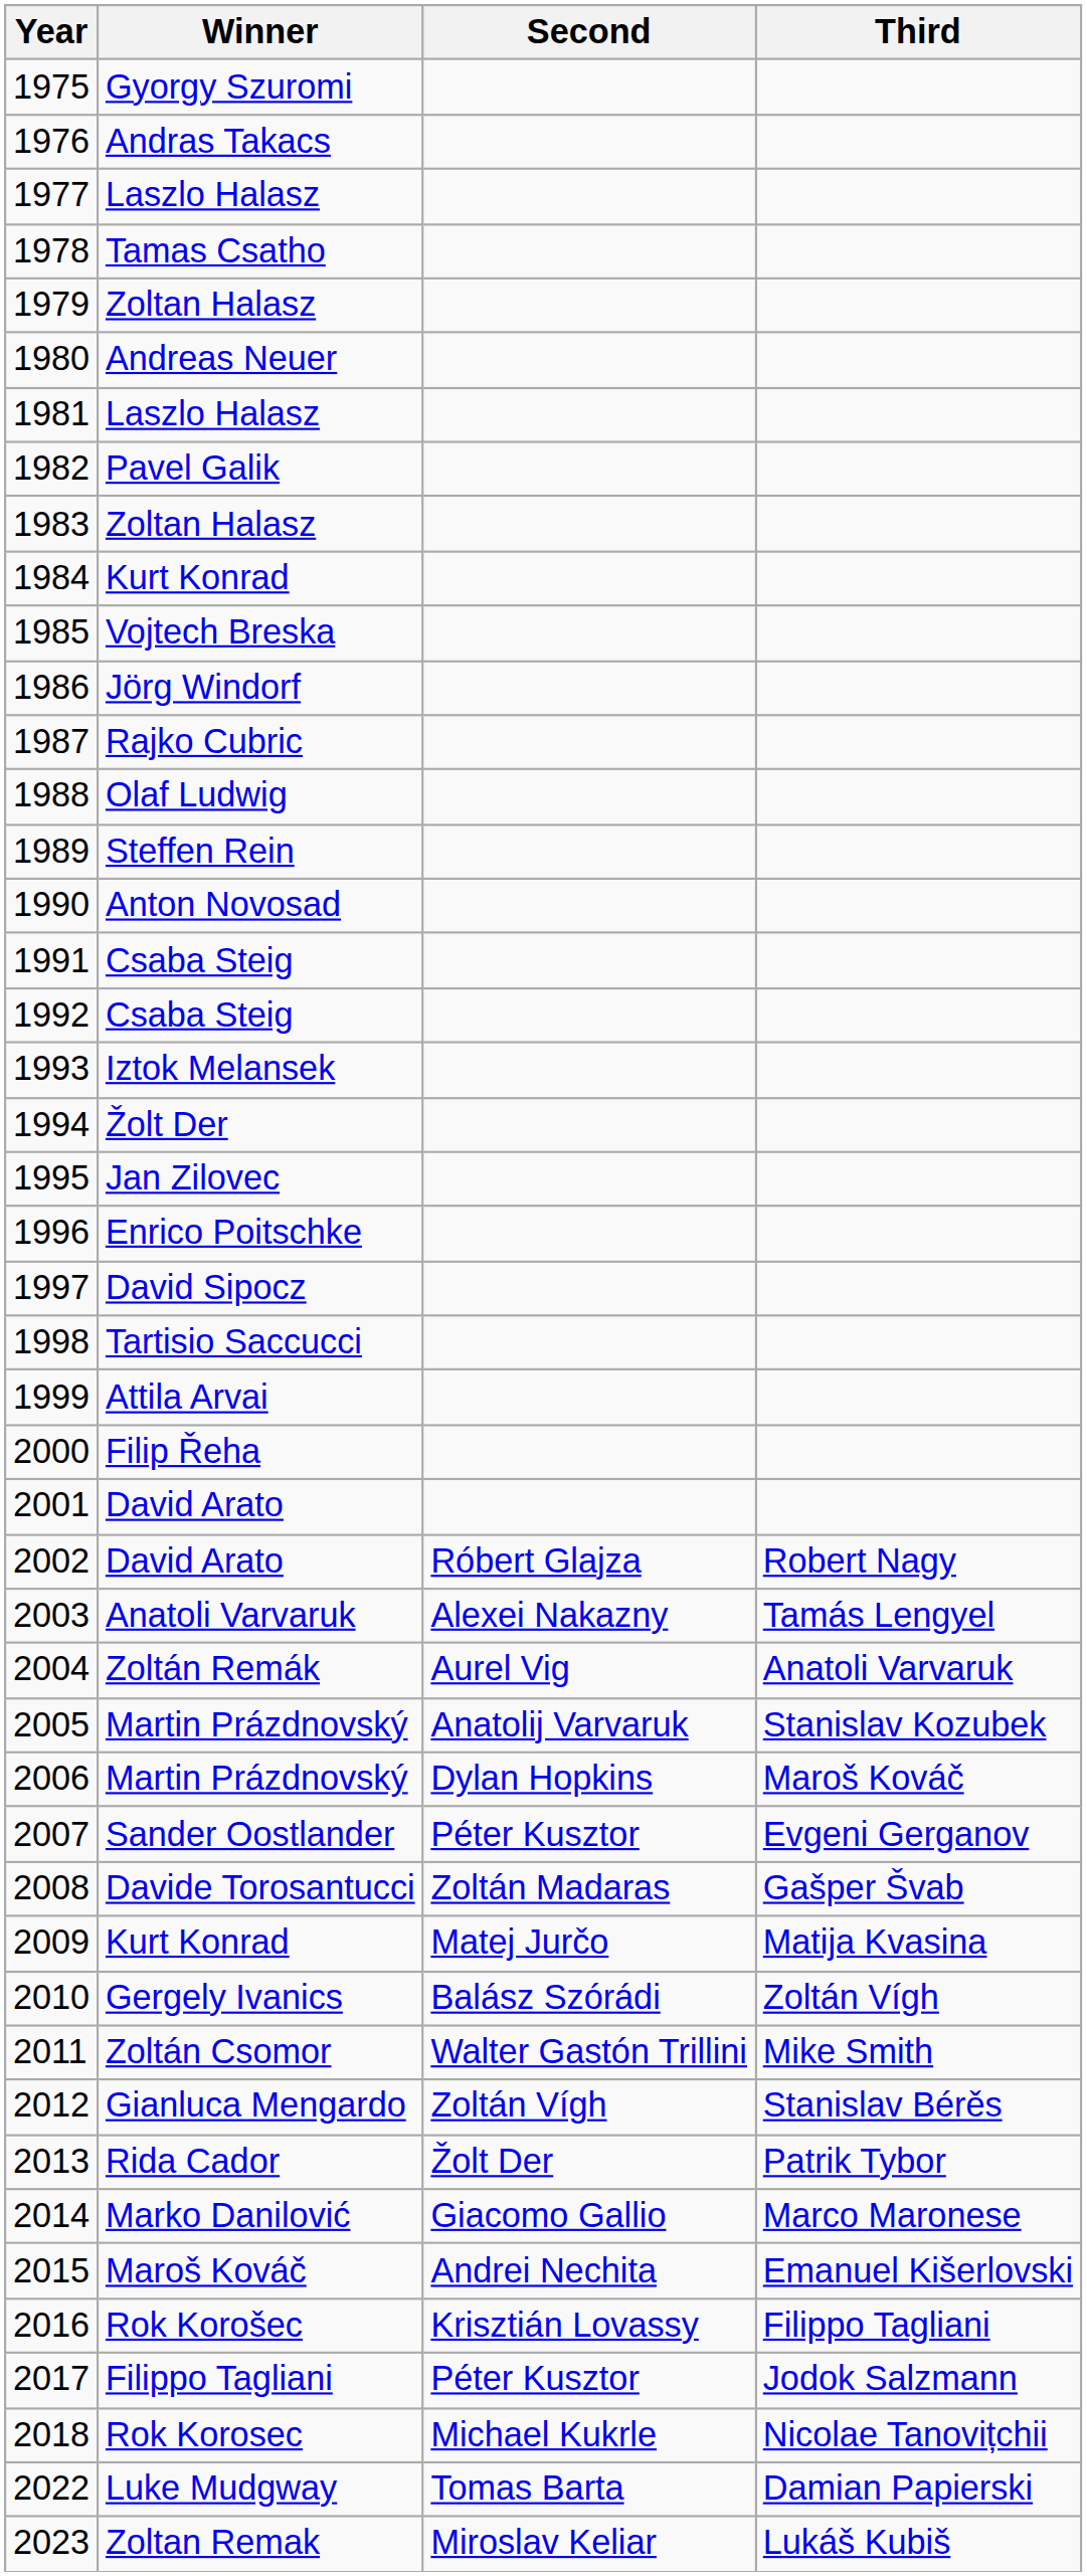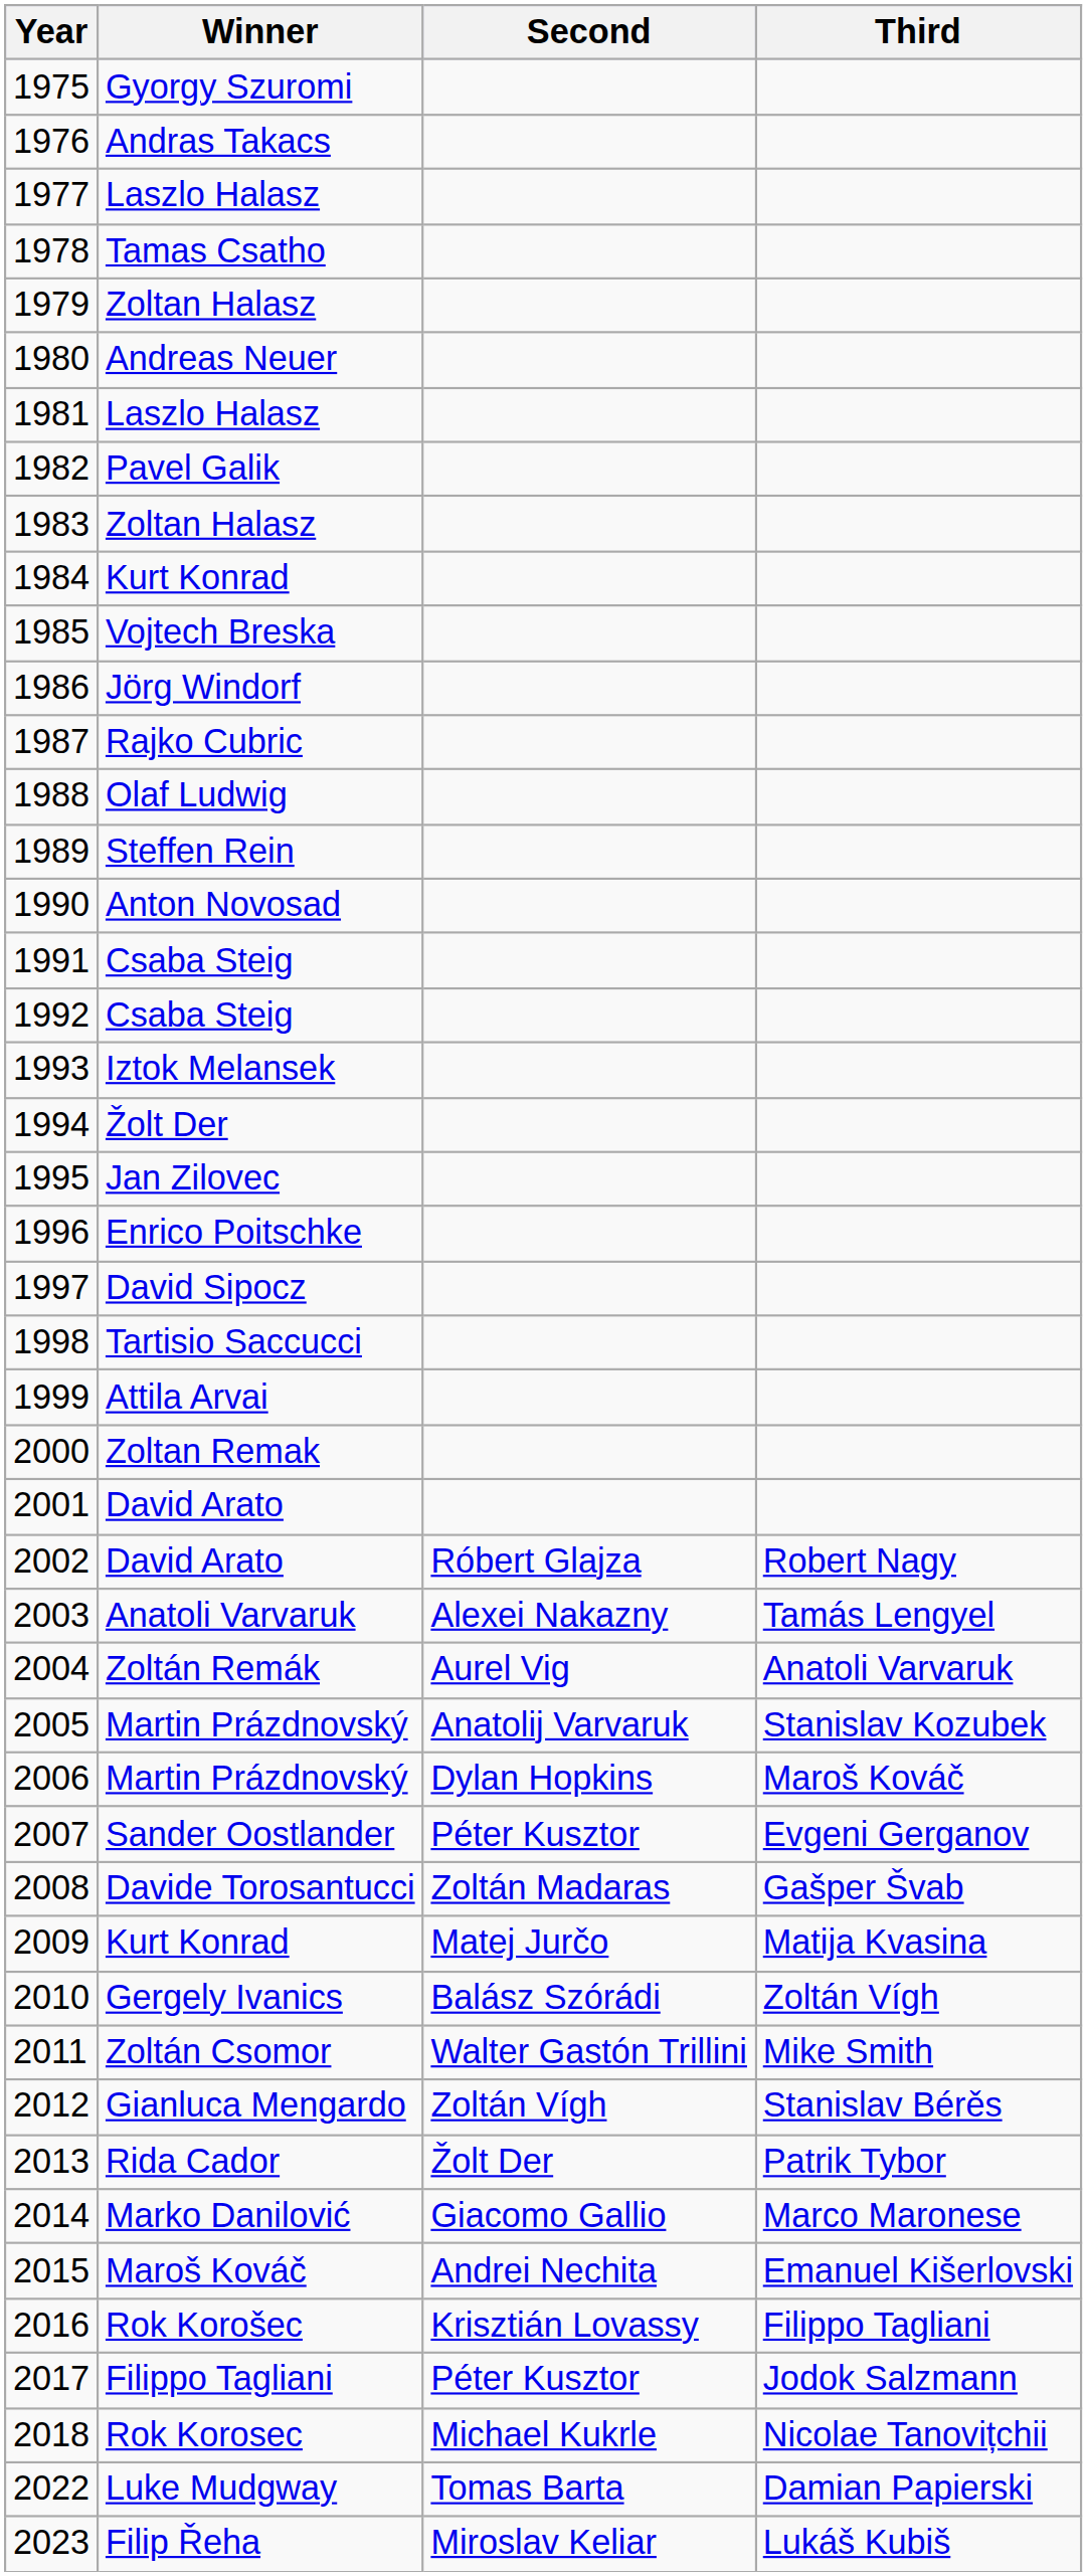2000 | Winner: Filip Řeha -> Zoltan Remak
2023 | Winner: Zoltan Remak -> Filip Řeha
